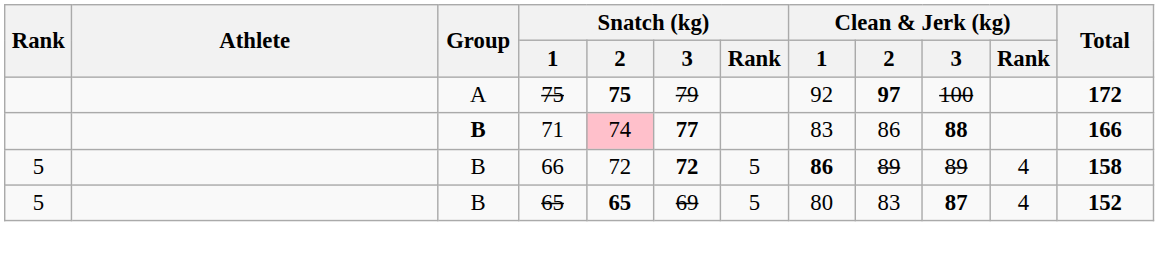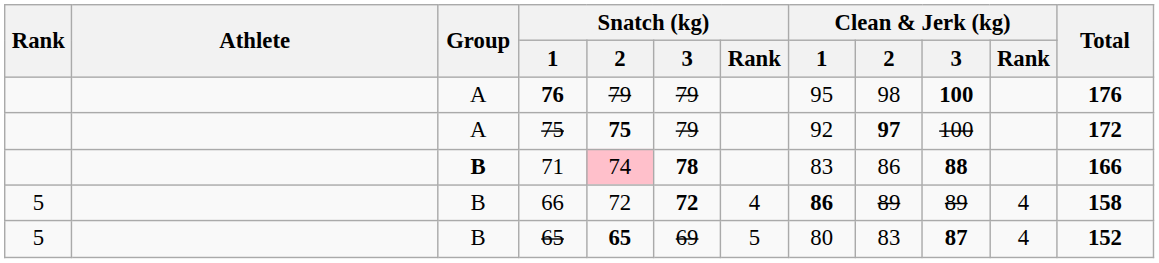+ row: A | 76 | 79 | 79 | 95 | 98 | 100 | 176
71 | Snatch (kg) / 3: 77 -> 78
66 | Snatch (kg) / Rank: 5 -> 4
